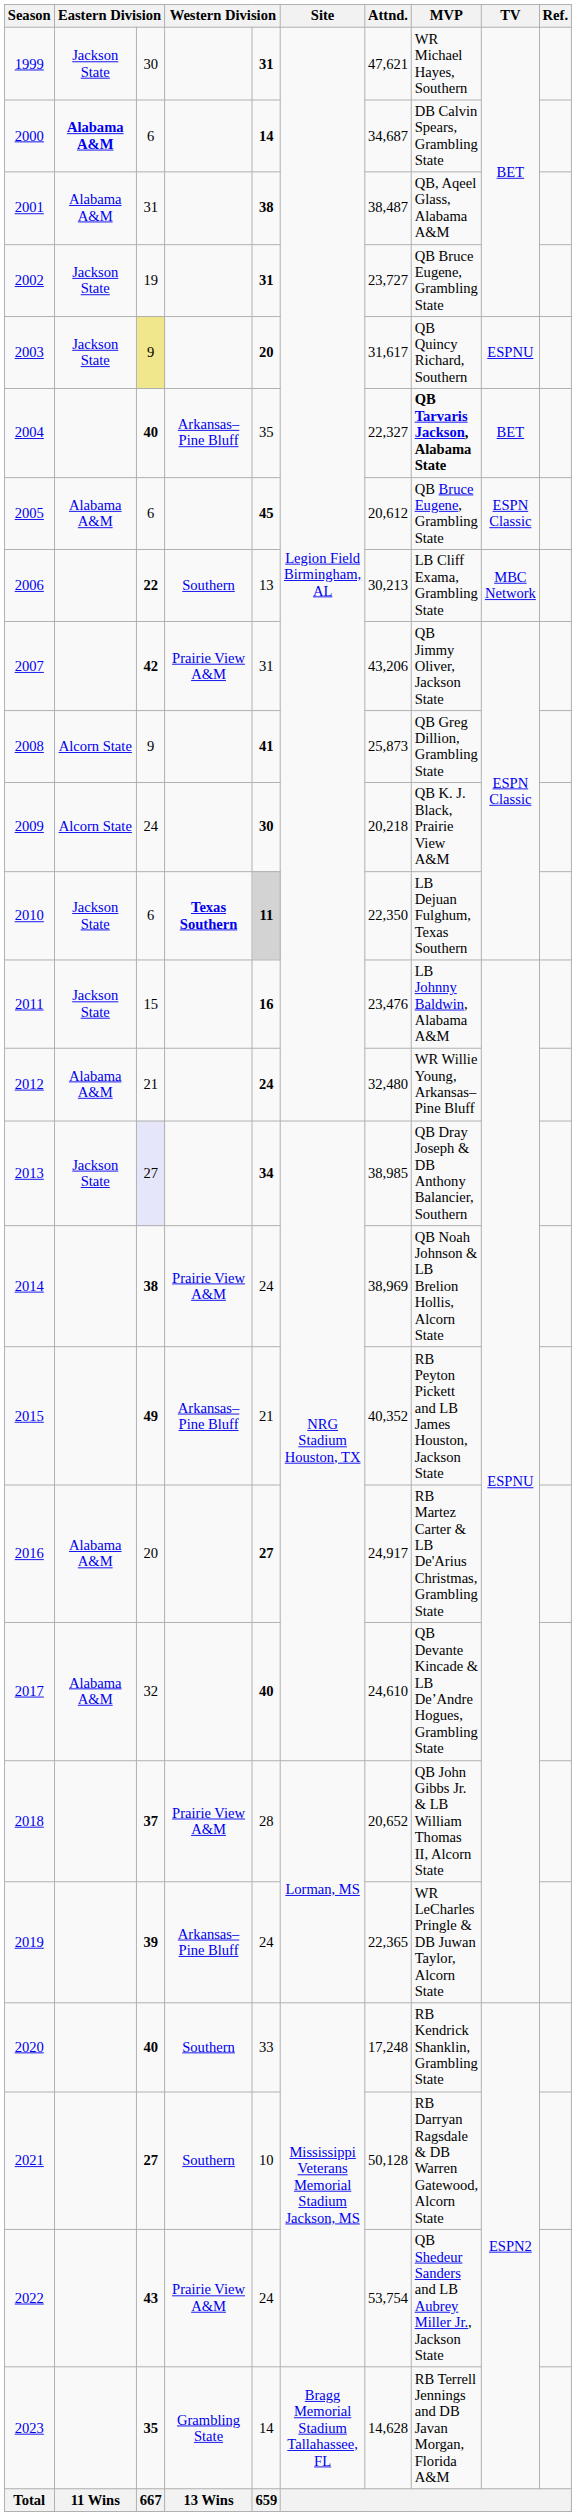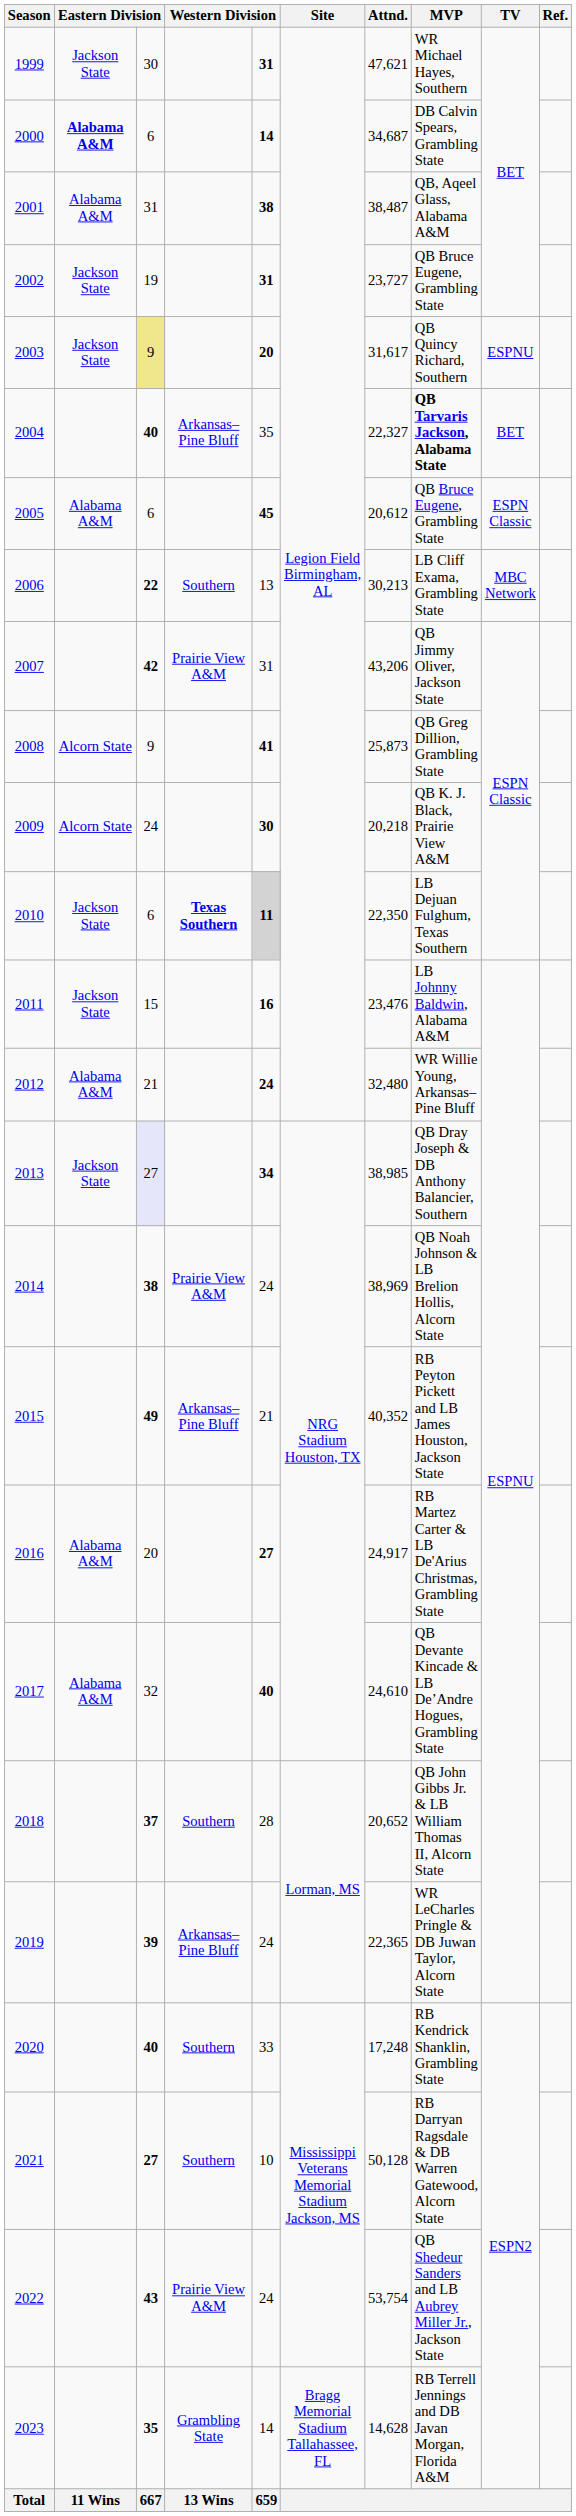2018 | column 4: Prairie View A&M -> Southern
